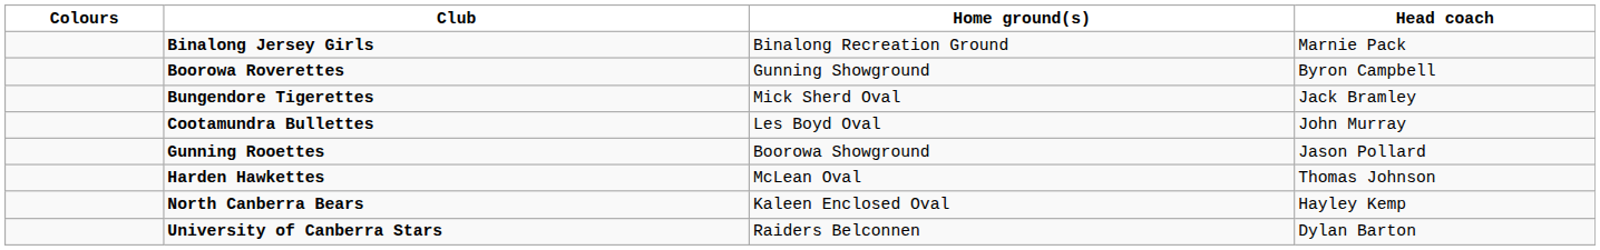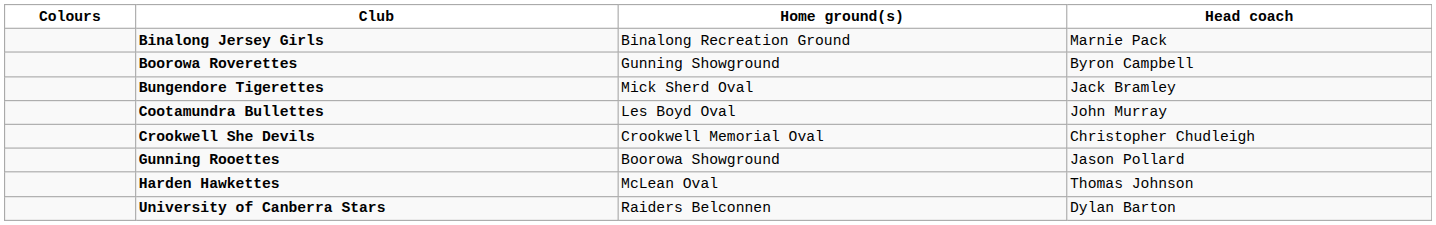+ row: Crookwell She Devils | Crookwell Memorial Oval | Christopher Chudleigh
- row: North Canberra Bears | Kaleen Enclosed Oval | Hayley Kemp
